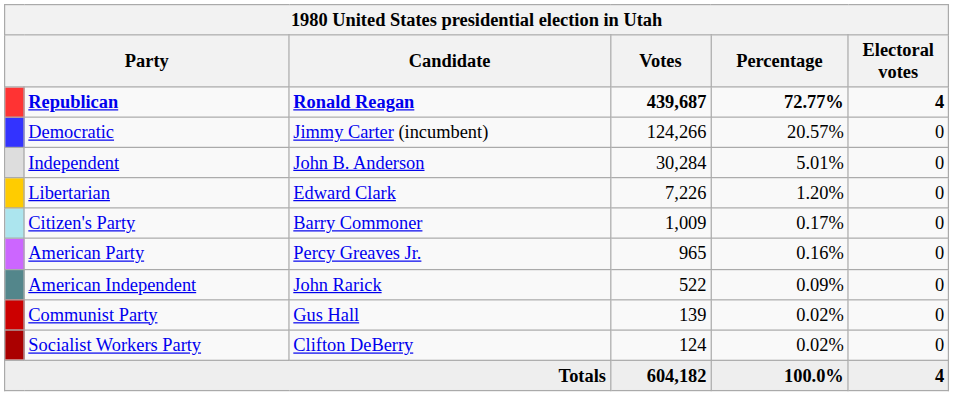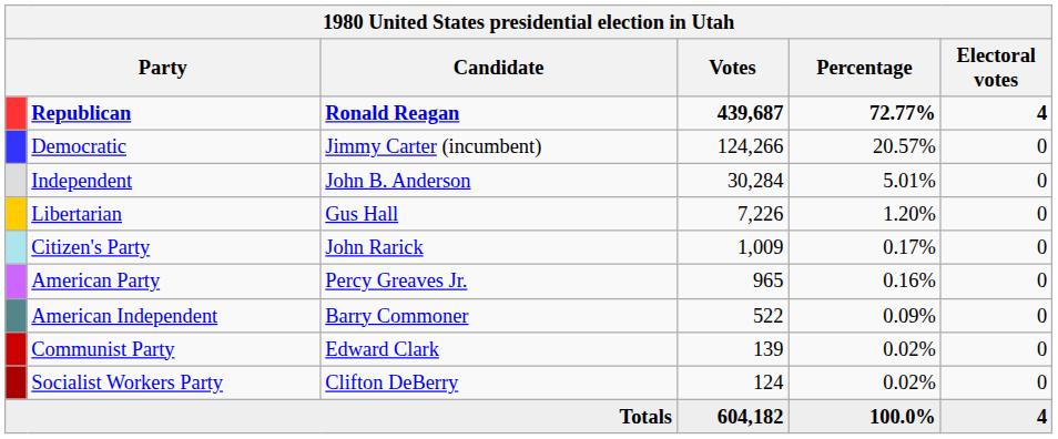Libertarian | Candidate: Edward Clark -> Gus Hall
Citizen's Party | Candidate: Barry Commoner -> John Rarick
American Independent | Candidate: John Rarick -> Barry Commoner
Communist Party | Candidate: Gus Hall -> Edward Clark
